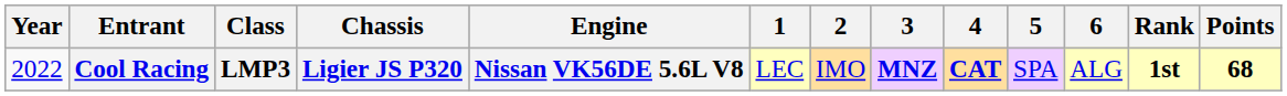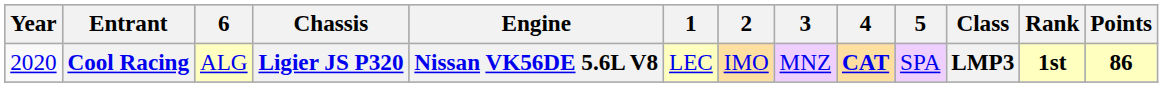columns swapped: Class <-> 6
Cool Racing | Year: 2022 -> 2020
Cool Racing | 3: bold -> normal
Cool Racing | Points: 68 -> 86
